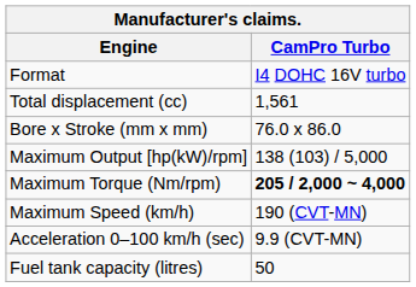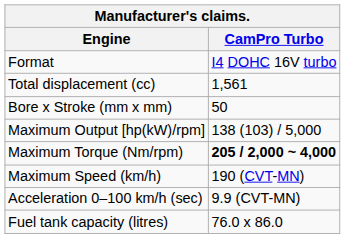Bore x Stroke (mm x mm) | CamPro Turbo: 76.0 x 86.0 -> 50
Fuel tank capacity (litres) | CamPro Turbo: 50 -> 76.0 x 86.0
